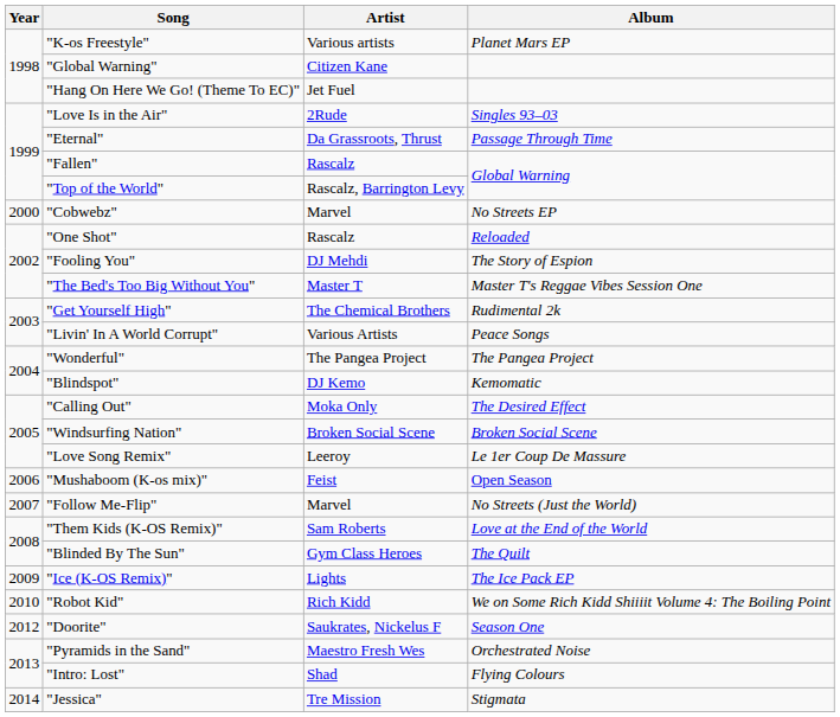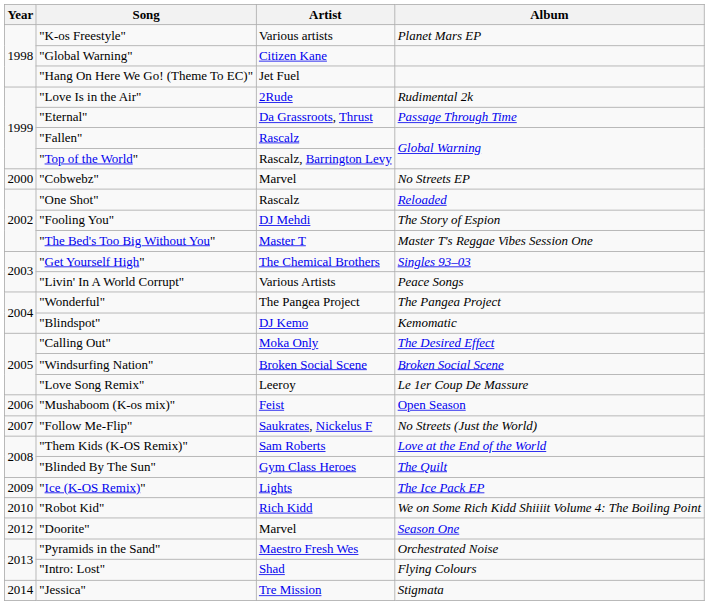"Love Is in the Air" | Album: Singles 93–03 -> Rudimental 2k
"Get Yourself High" | Album: Rudimental 2k -> Singles 93–03
"Follow Me-Flip" | Artist: Marvel -> Saukrates, Nickelus F
"Doorite" | Artist: Saukrates, Nickelus F -> Marvel
